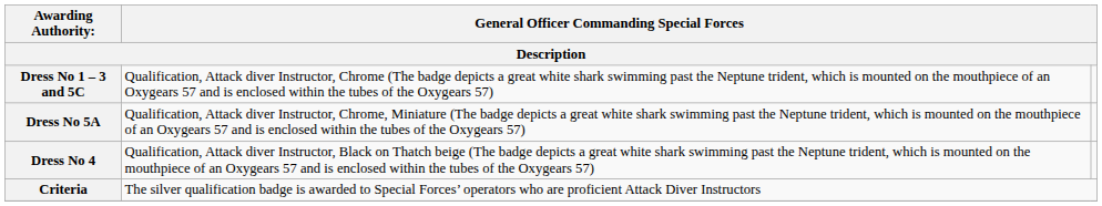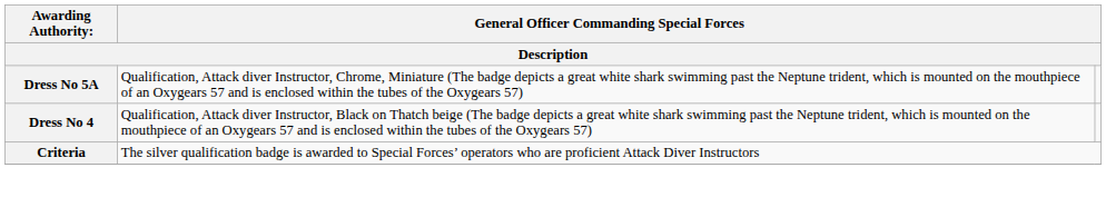- row: Dress No 1 – 3 and 5C | Qualification, Attack diver Instructor, Chrome (The badge depicts a great white shark swimming past the Neptune trident, which is mounted on the mouthpiece of an Oxygears 57 and is enclosed within the tubes of the Oxygears 57)
